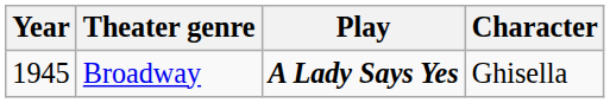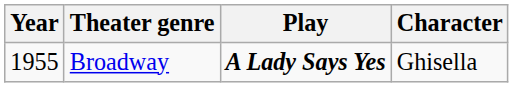Broadway | Year: 1945 -> 1955
